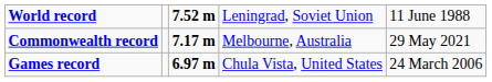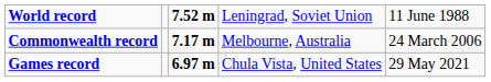Commonwealth record | column 5: 29 May 2021 -> 24 March 2006
Games record | column 5: 24 March 2006 -> 29 May 2021
